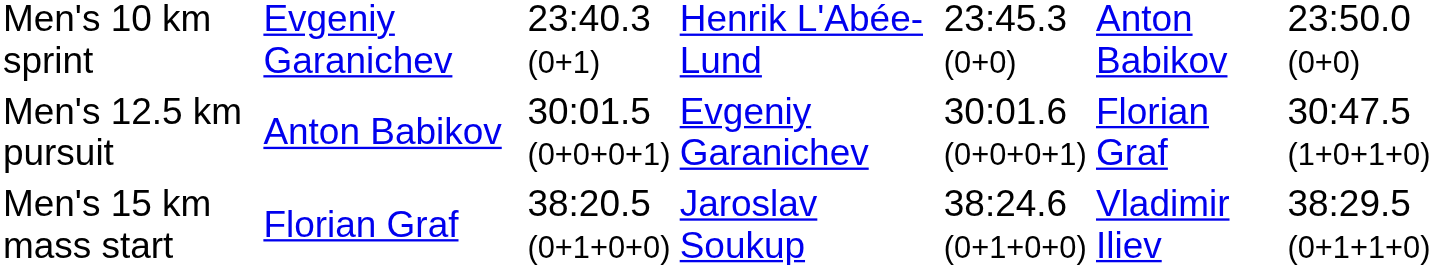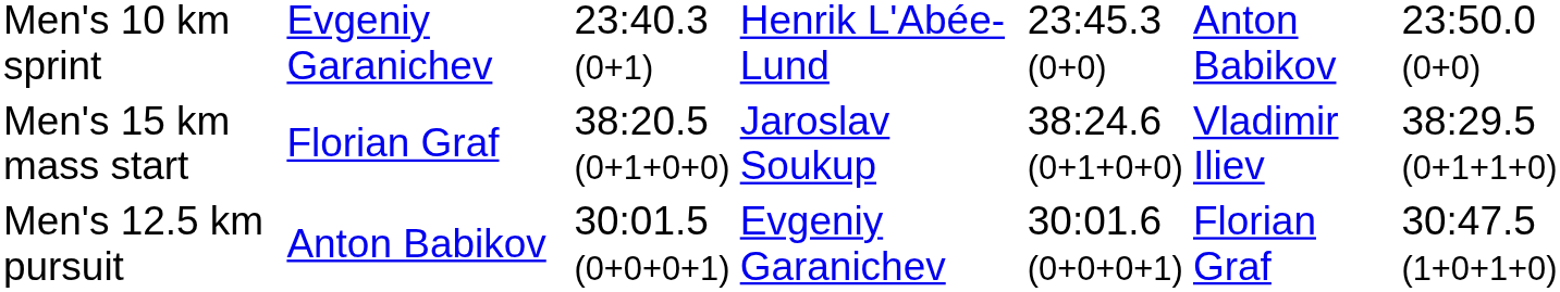rows swapped: Men's 12.5 km pursuit <-> Men's 15 km mass start
